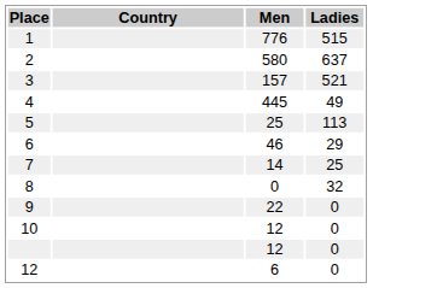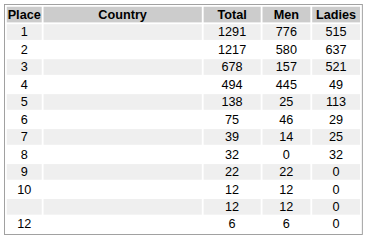+ column: Total | 1291 | 1217 | 678 | 494 | 138 | 75 | 39 | 32 | 22 | 12 | 12 | 6
